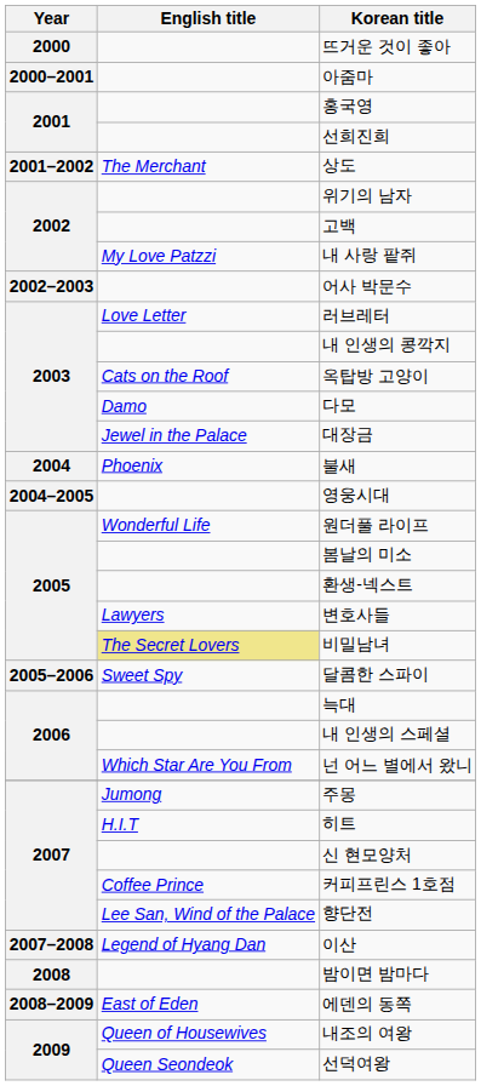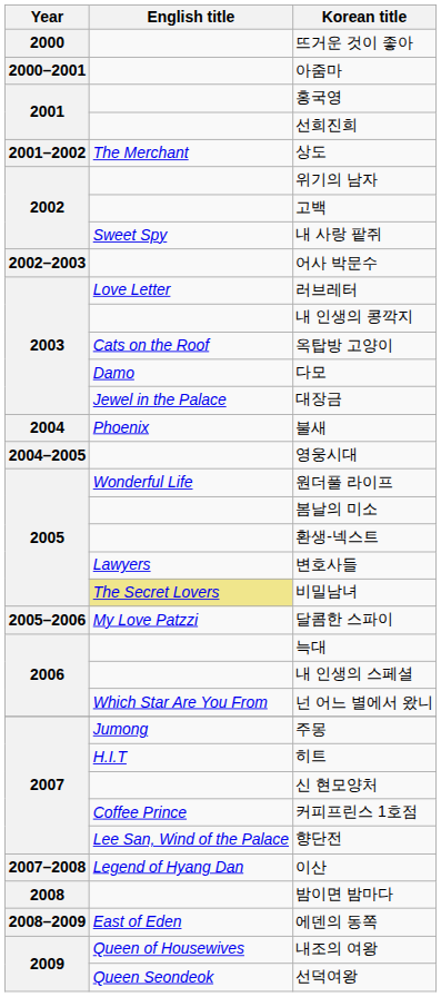내 사랑 팥쥐 | English title: My Love Patzzi -> Sweet Spy
달콤한 스파이 | English title: Sweet Spy -> My Love Patzzi
